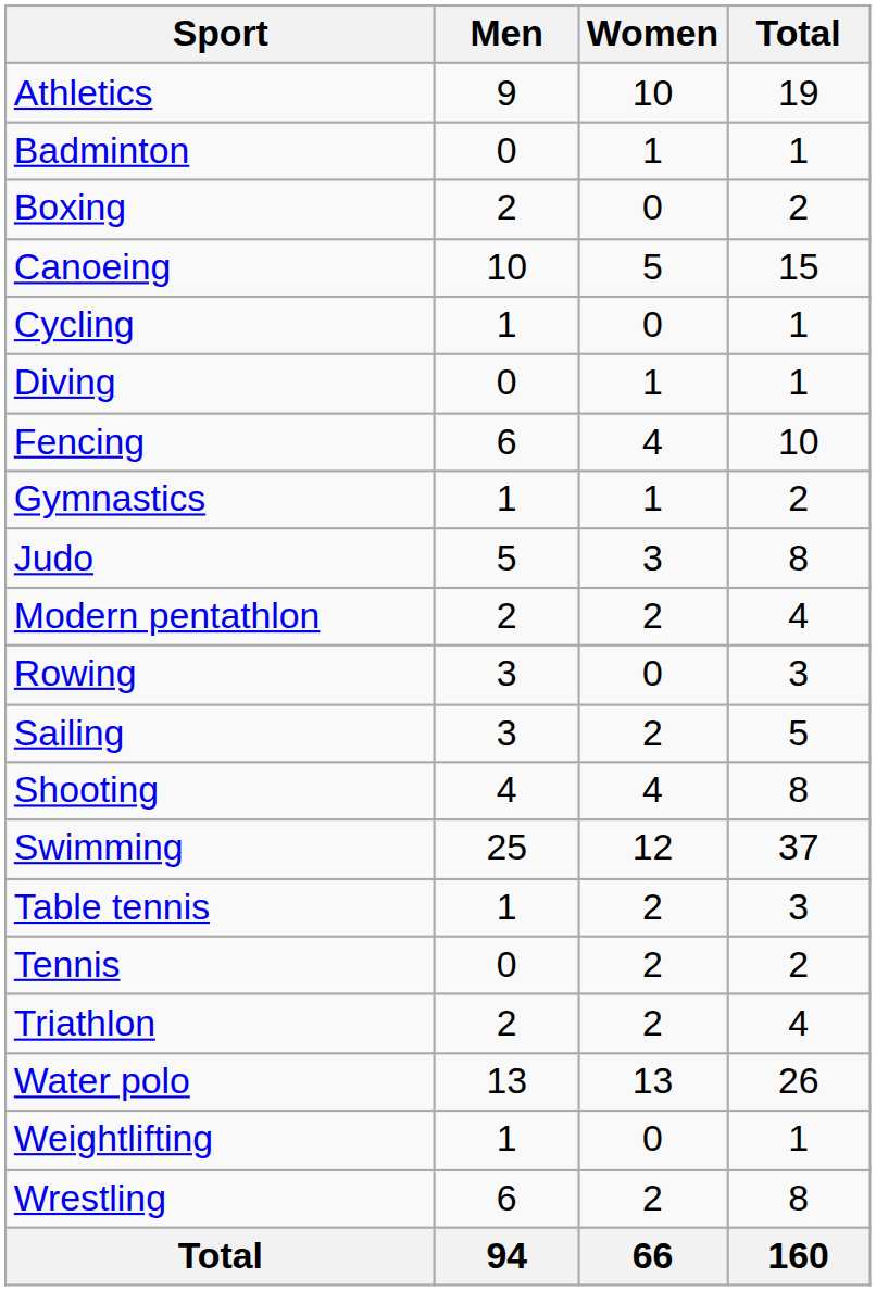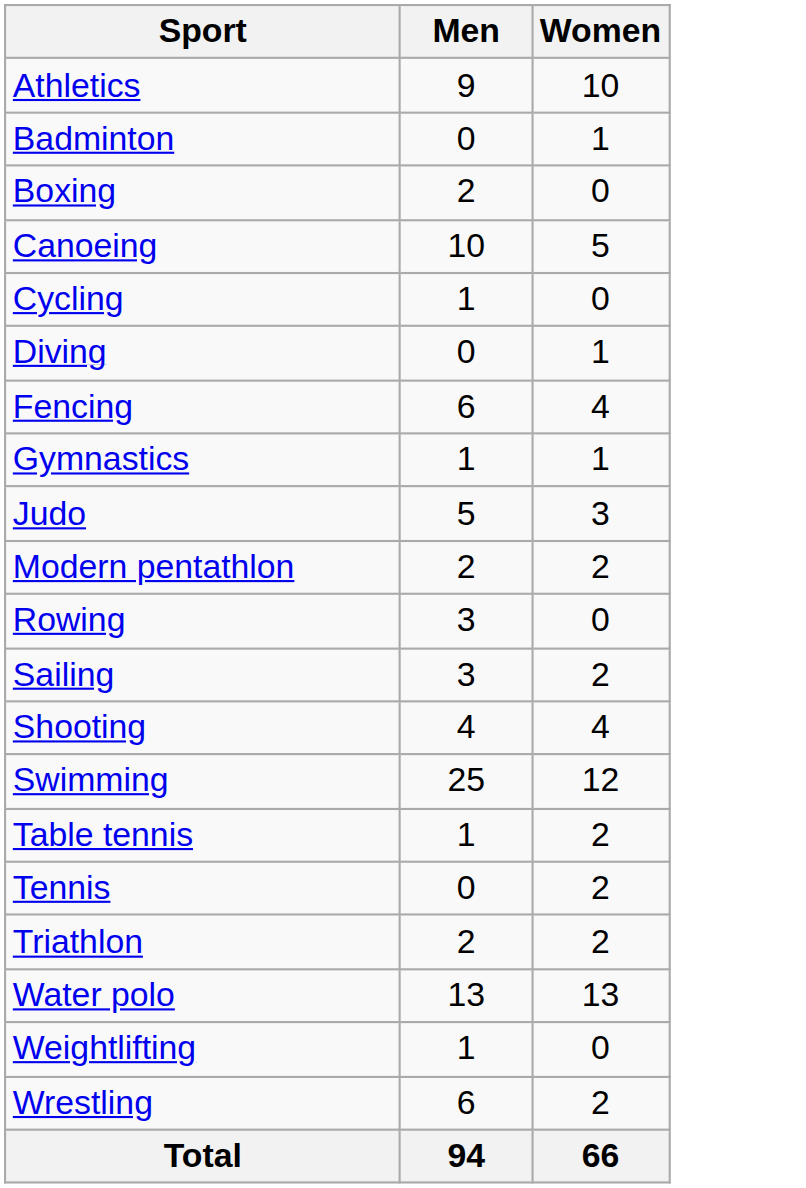- column: Total | 19 | 1 | 2 | 15 | 1 | 1 | 10 | 2 | 8 | 4 | 3 | 5 | 8 | 37 | 3 | 2 | 4 | 26 | 1 | 8 | 160
